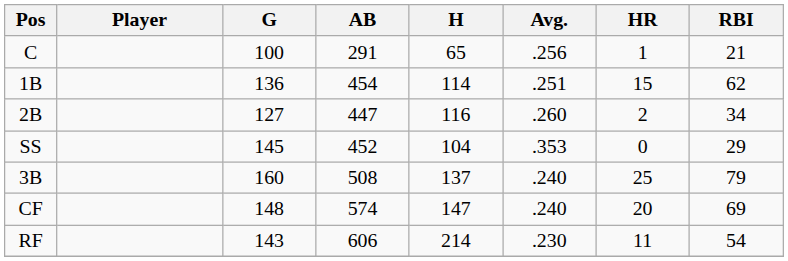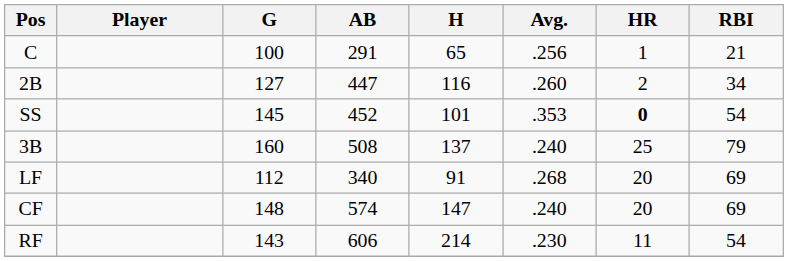- row: 1B | 136 | 454 | 114 | .251 | 15 | 62
SS | H: 104 -> 101
SS | HR: normal -> bold
SS | RBI: 29 -> 54
+ row: LF | 112 | 340 | 91 | .268 | 20 | 69
